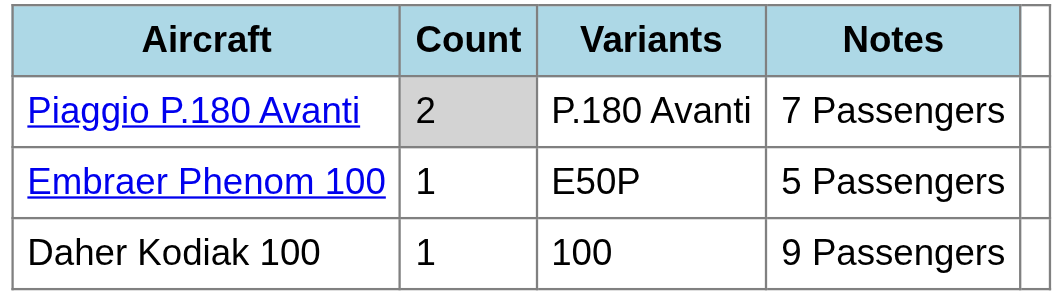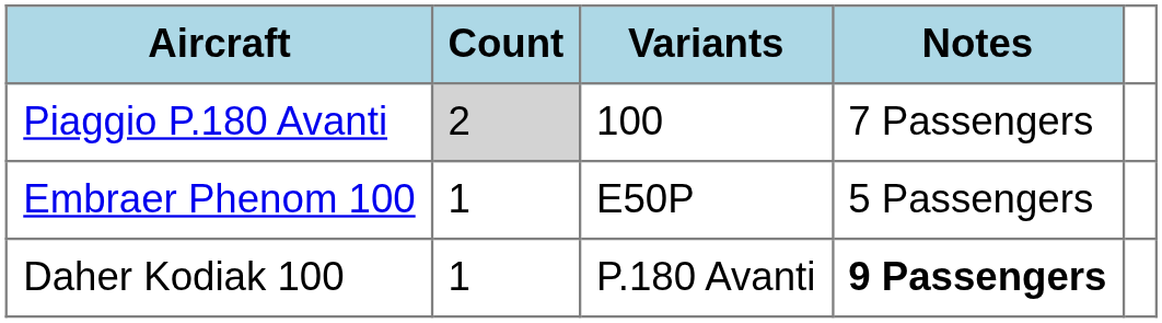Piaggio P.180 Avanti | Variants: P.180 Avanti -> 100
Daher Kodiak 100 | Variants: 100 -> P.180 Avanti
Daher Kodiak 100 | Notes: normal -> bold
